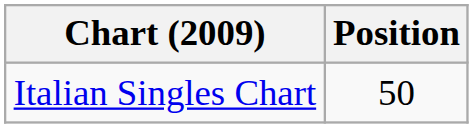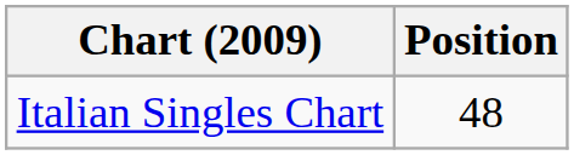Italian Singles Chart | Position: 50 -> 48
